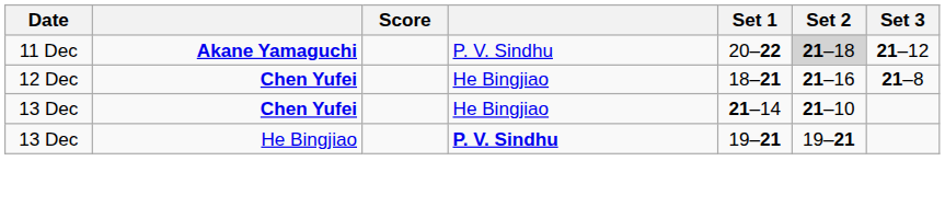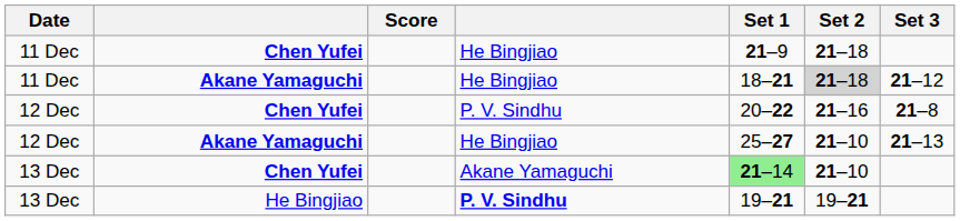+ row: 11 Dec | Chen Yufei | He Bingjiao | 21–9 | 21–18
11 Dec / Akane Yamaguchi | column 4: P. V. Sindhu -> He Bingjiao
11 Dec / Akane Yamaguchi | Set 1: 20–22 -> 18–21
12 Dec / Chen Yufei | column 4: He Bingjiao -> P. V. Sindhu
12 Dec / Chen Yufei | Set 1: 18–21 -> 20–22
+ row: 12 Dec | Akane Yamaguchi | He Bingjiao | 25–27 | 21–10 | 21–13
13 Dec / Chen Yufei | column 4: He Bingjiao -> Akane Yamaguchi
13 Dec / Chen Yufei | Set 1: no background -> lightgreen background
